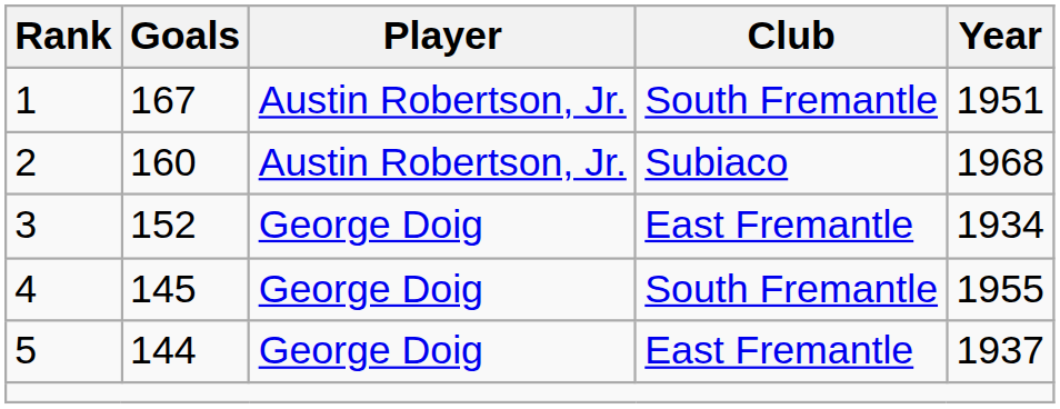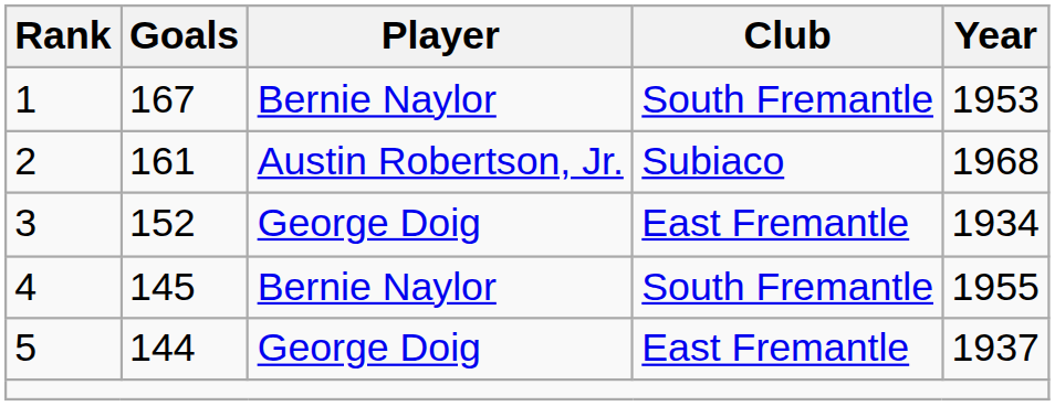1 | Player: Austin Robertson, Jr. -> Bernie Naylor
1 | Year: 1951 -> 1953
2 | Goals: 160 -> 161
4 | Player: George Doig -> Bernie Naylor
